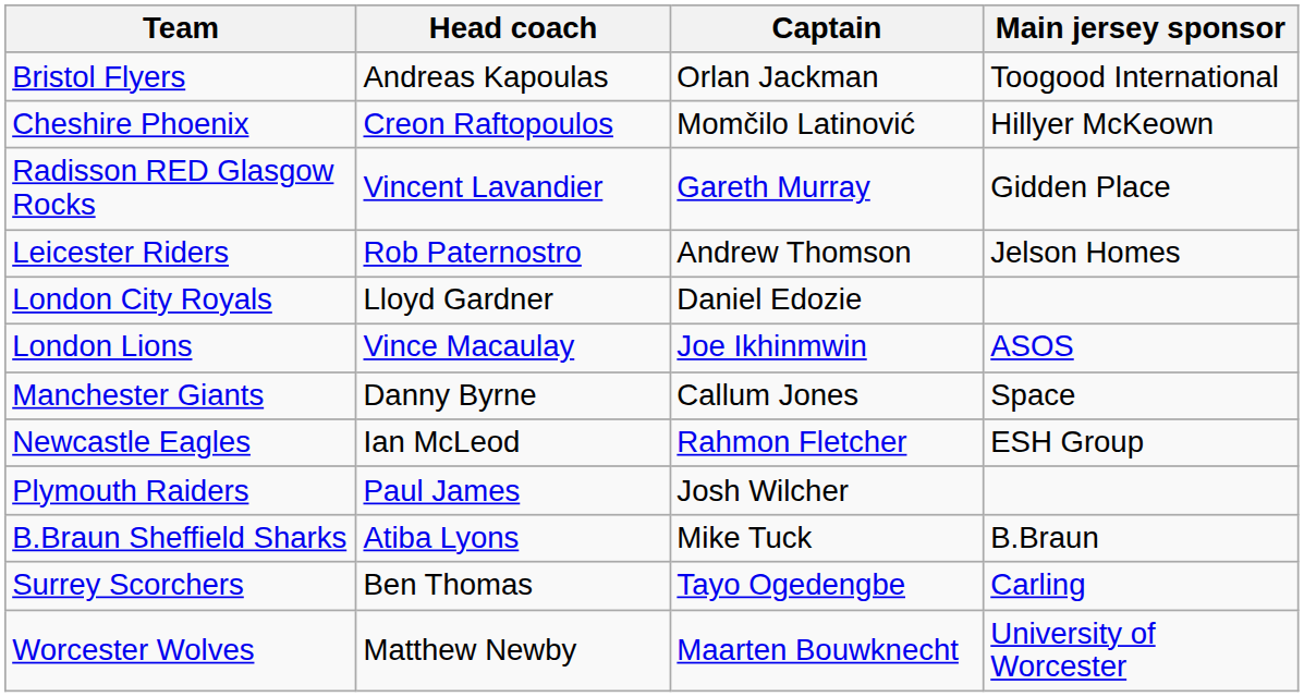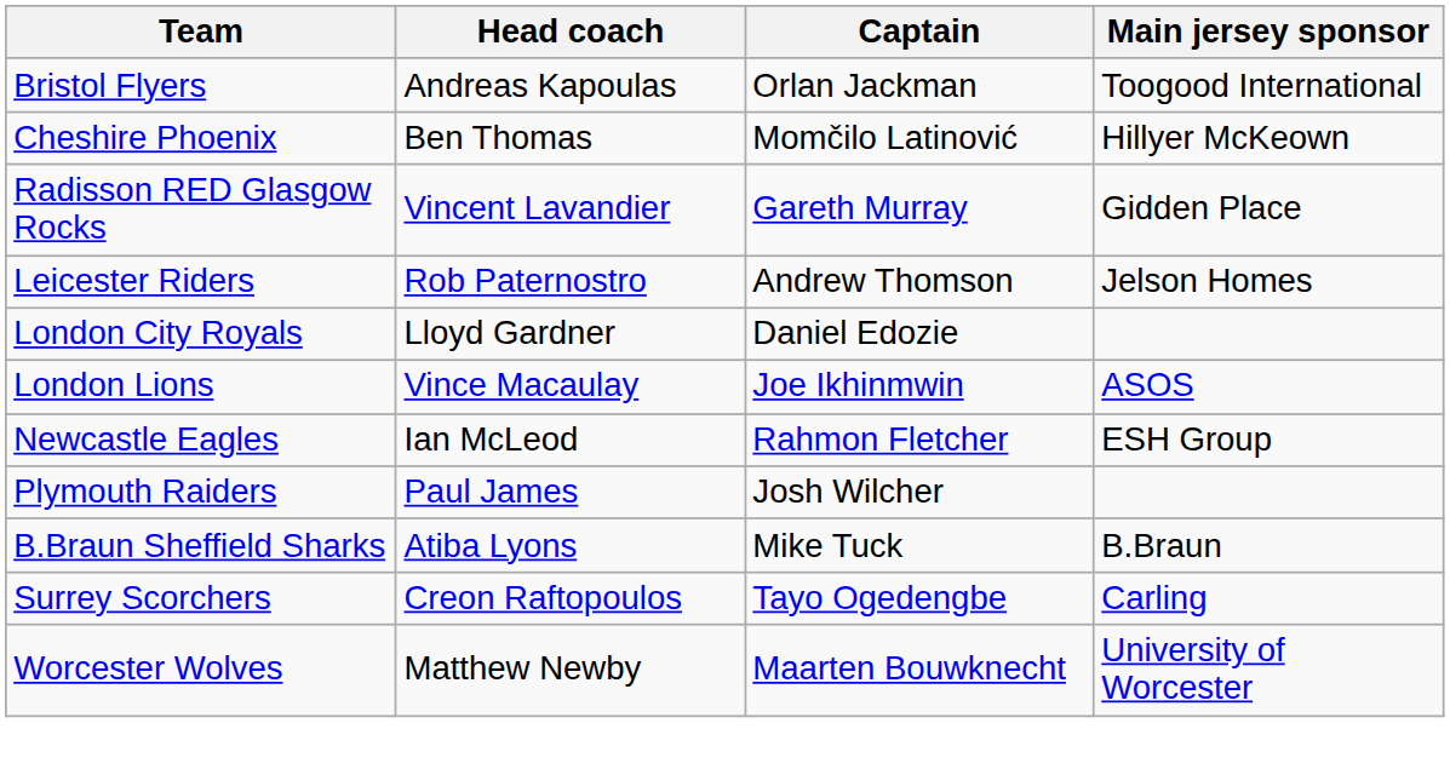Cheshire Phoenix | Head coach: Creon Raftopoulos -> Ben Thomas
- row: Manchester Giants | Danny Byrne | Callum Jones | Space
Surrey Scorchers | Head coach: Ben Thomas -> Creon Raftopoulos
